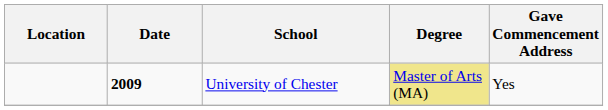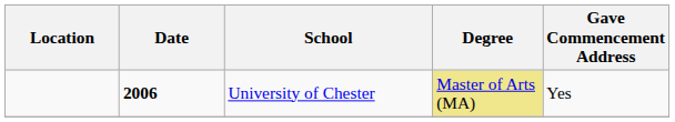University of Chester | Date: 2009 -> 2006
